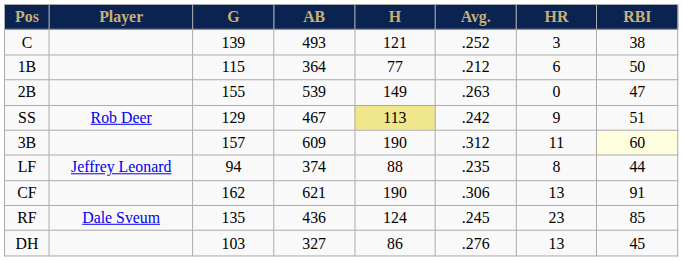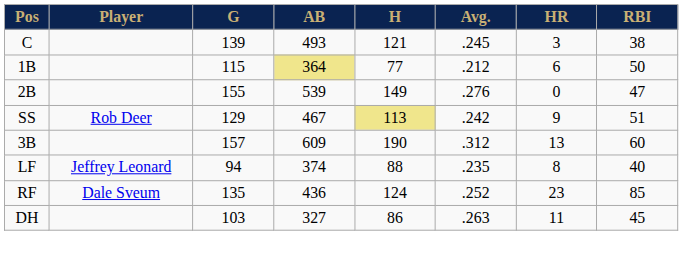C | Avg.: .252 -> .245
1B | AB: no background -> khaki background
2B | Avg.: .263 -> .276
3B | HR: 11 -> 13
3B | RBI: lightyellow background -> no background
LF | RBI: 44 -> 40
- row: CF | 162 | 621 | 190 | .306 | 13 | 91
RF | Avg.: .245 -> .252
DH | Avg.: .276 -> .263
DH | HR: 13 -> 11
